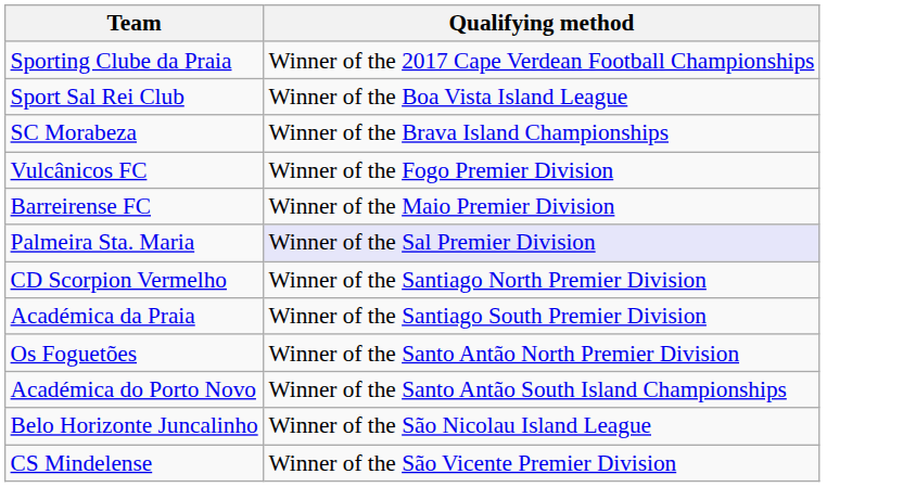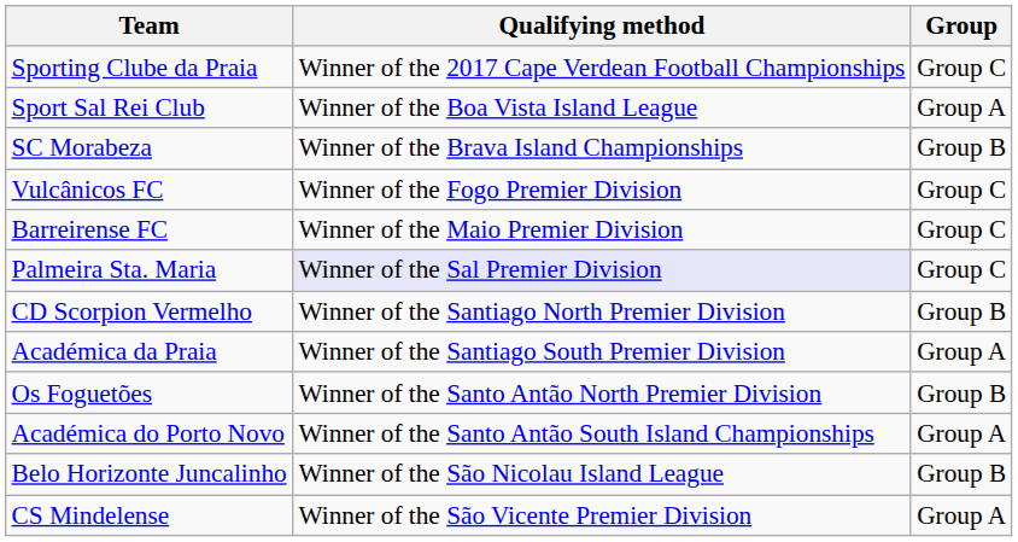+ column: Group | Group C | Group A | Group B | Group C | Group C | Group C | Group B | Group A | Group B | Group A | Group B | Group A
